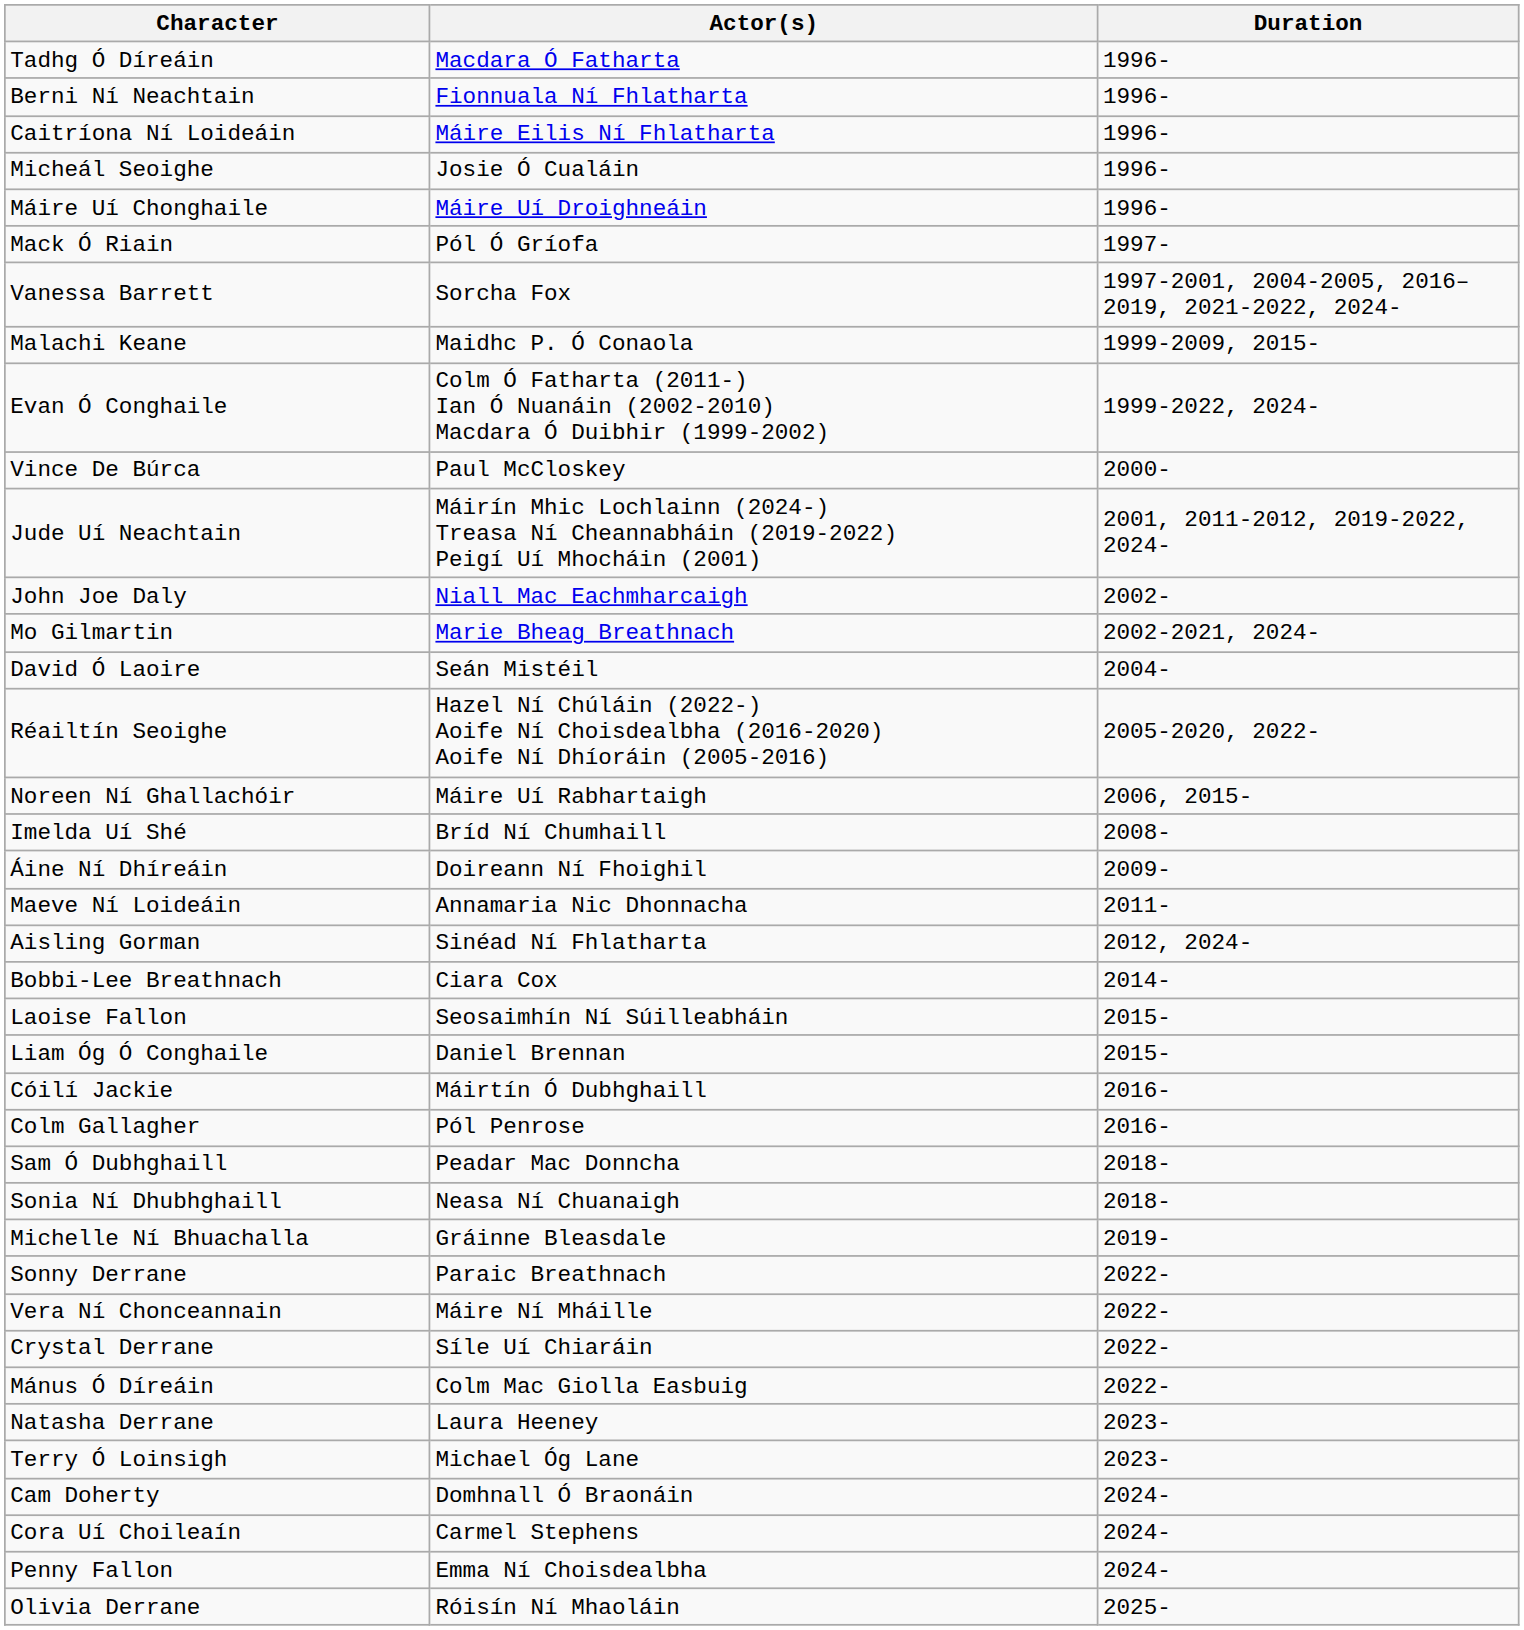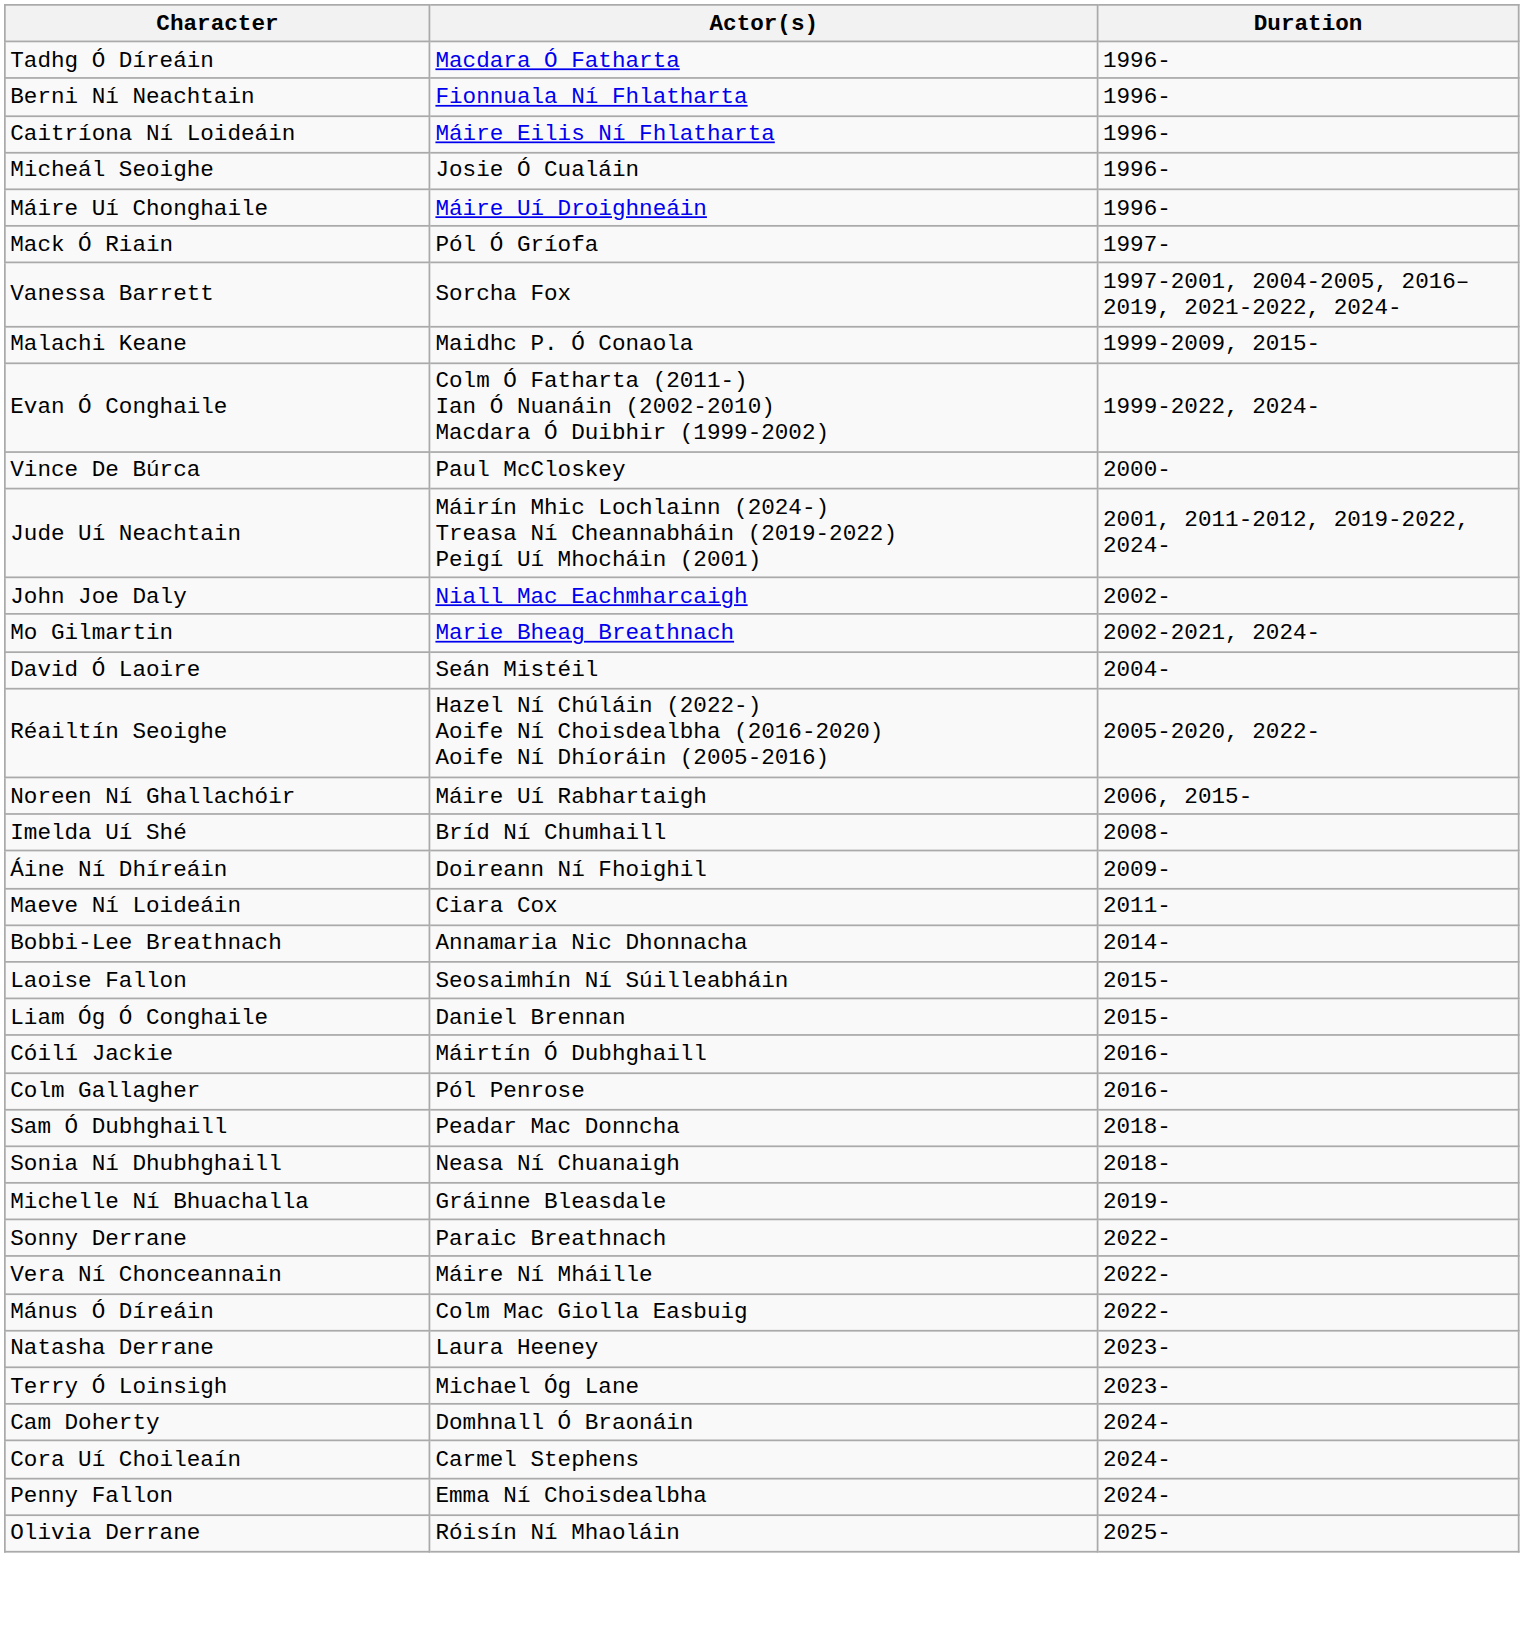Maeve Ní Loideáin | Actor(s): Annamaria Nic Dhonnacha -> Ciara Cox
- row: Aisling Gorman | Sinéad Ní Fhlatharta | 2012, 2024-
Bobbi-Lee Breathnach | Actor(s): Ciara Cox -> Annamaria Nic Dhonnacha
- row: Crystal Derrane | Síle Uí Chiaráin | 2022-
